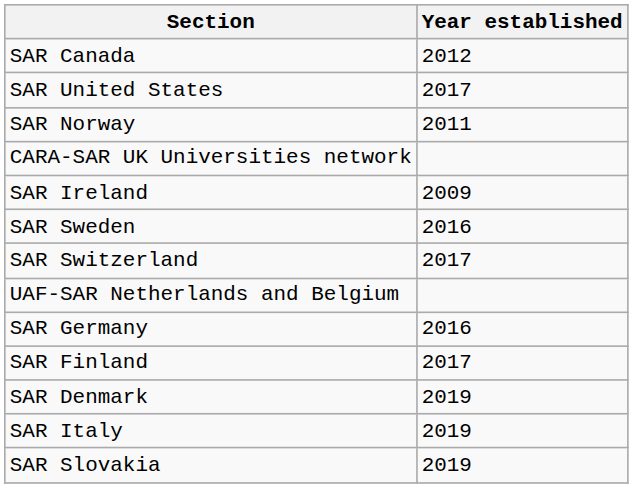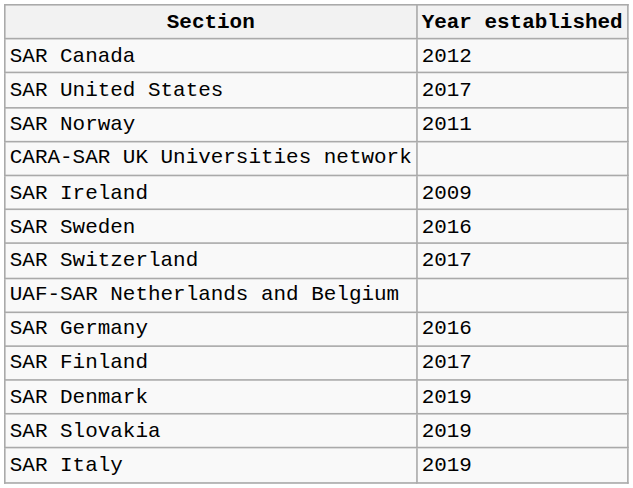rows swapped: SAR Italy <-> SAR Slovakia
